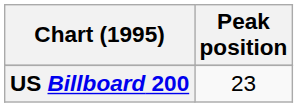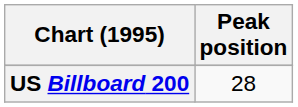US Billboard 200 | Peak position: 23 -> 28
